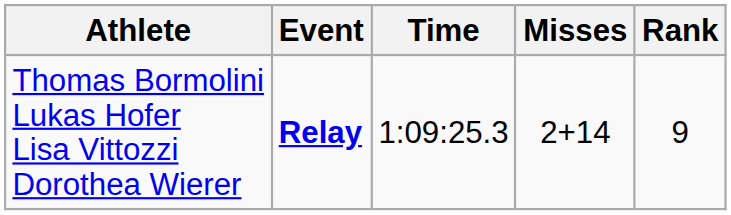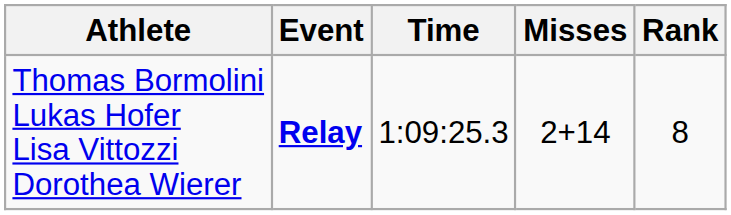Thomas Bormolini Lukas Hofer Lisa Vittozzi Dorothea Wierer | Rank: 9 -> 8
